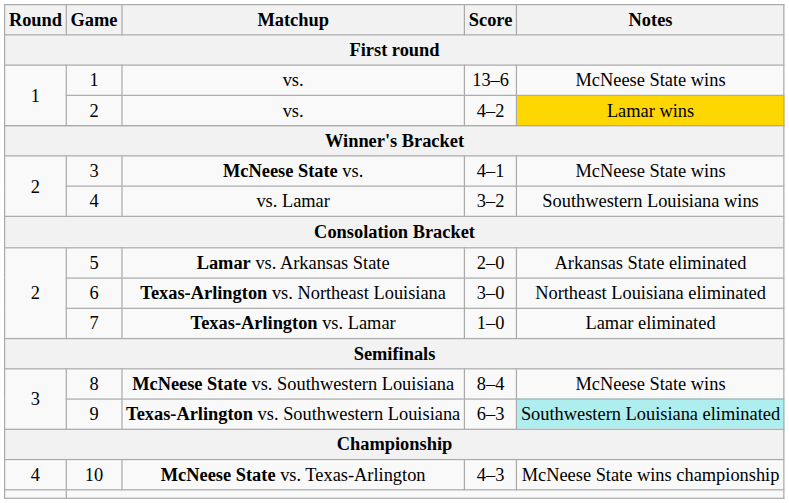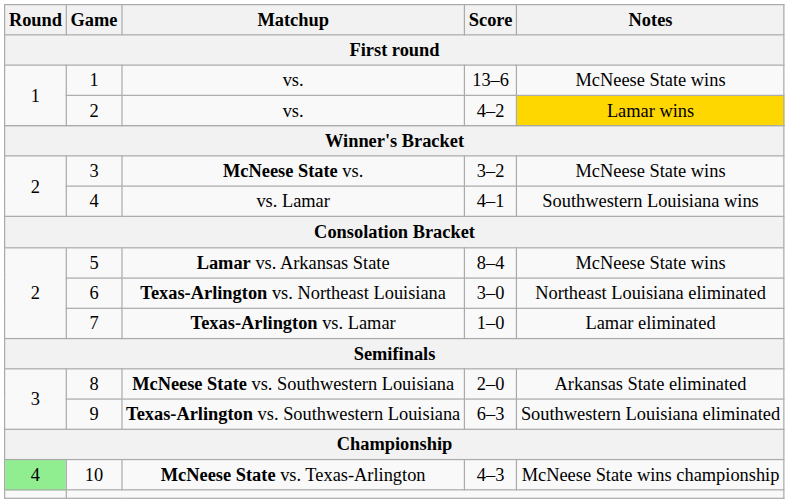McNeese State vs. | Score: 4–1 -> 3–2
vs. Lamar | Score: 3–2 -> 4–1
Lamar vs. Arkansas State | Score: 2–0 -> 8–4
Lamar vs. Arkansas State | Notes: Arkansas State eliminated -> McNeese State wins
McNeese State vs. Southwestern Louisiana | Score: 8–4 -> 2–0
McNeese State vs. Southwestern Louisiana | Notes: McNeese State wins -> Arkansas State eliminated
Texas-Arlington vs. Southwestern Louisiana | Notes: paleturquoise background -> no background
McNeese State vs. Texas-Arlington | Round: no background -> lightgreen background
